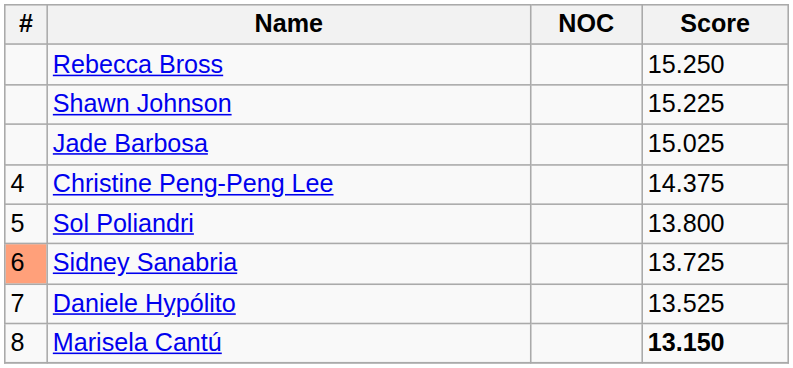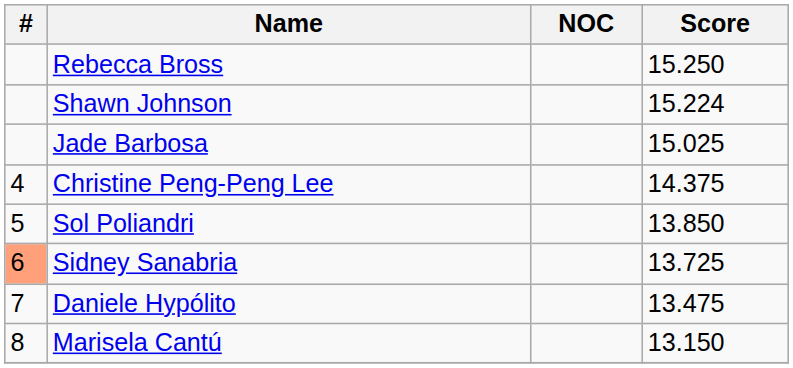Shawn Johnson | Score: 15.225 -> 15.224
Sol Poliandri | Score: 13.800 -> 13.850
Daniele Hypólito | Score: 13.525 -> 13.475
Marisela Cantú | Score: bold -> normal
